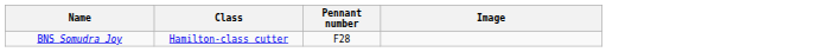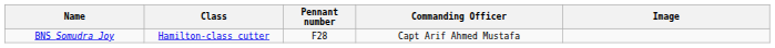+ column: Commanding Officer | Capt Arif Ahmed Mustafa
